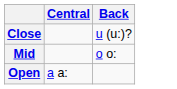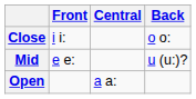+ column: Front | i i: | e e:
Close | Back: u (u:)? -> o o:
Mid | Back: o o: -> u (u:)?
